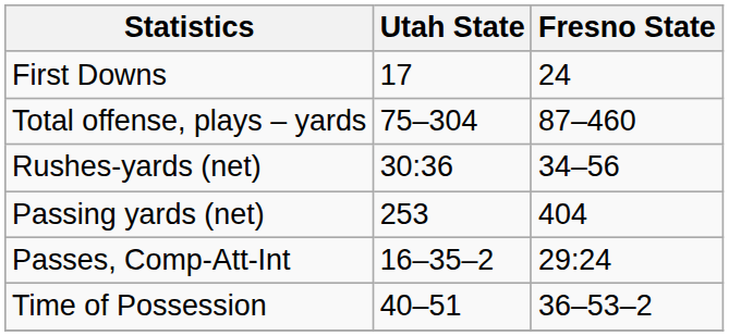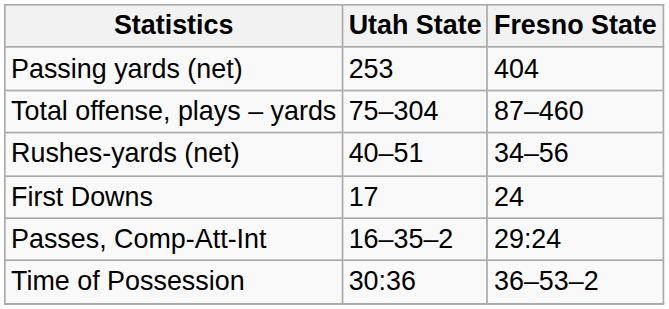rows swapped: First Downs <-> Passing yards (net)
Rushes-yards (net) | Utah State: 30:36 -> 40–51
Time of Possession | Utah State: 40–51 -> 30:36
